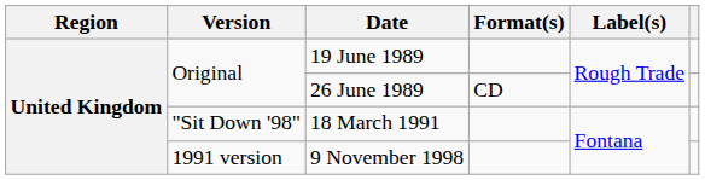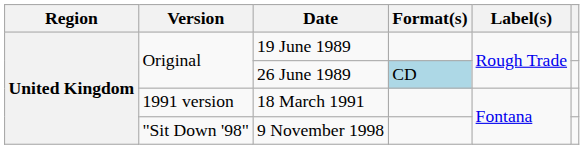26 June 1989 | Format(s): no background -> lightblue background
18 March 1991 | Version: "Sit Down '98" -> 1991 version
9 November 1998 | Version: 1991 version -> "Sit Down '98"
